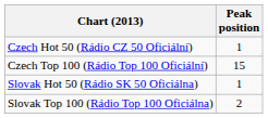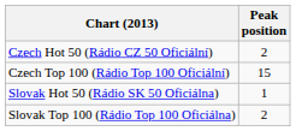Czech Hot 50 (Rádio CZ 50 Oficiální) | Peak position: 1 -> 2
